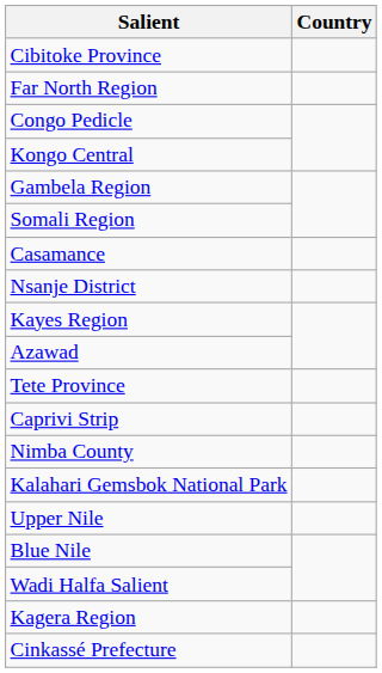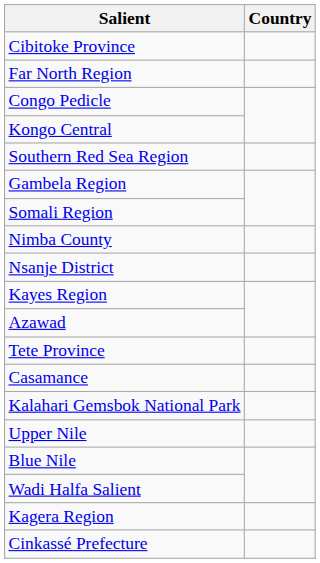+ row: Southern Red Sea Region
rows swapped: Nimba County <-> Casamance
- row: Caprivi Strip
